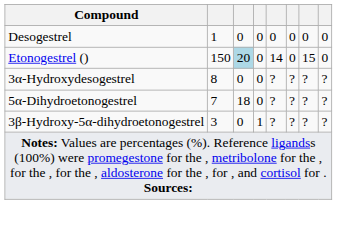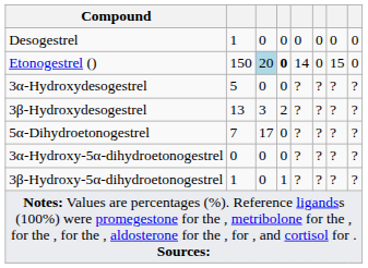Etonogestrel () | column 4: normal -> bold
3α-Hydroxydesogestrel | column 2: 8 -> 5
+ row: 3β-Hydroxydesogestrel | 13 | 3 | 2 | ? | ? | ? | ?
5α-Dihydroetonogestrel | column 3: 18 -> 17
+ row: 3α-Hydroxy-5α-dihydroetonogestrel | 0 | 0 | 0 | ? | ? | ? | ?
3β-Hydroxy-5α-dihydroetonogestrel | column 2: 3 -> 1
